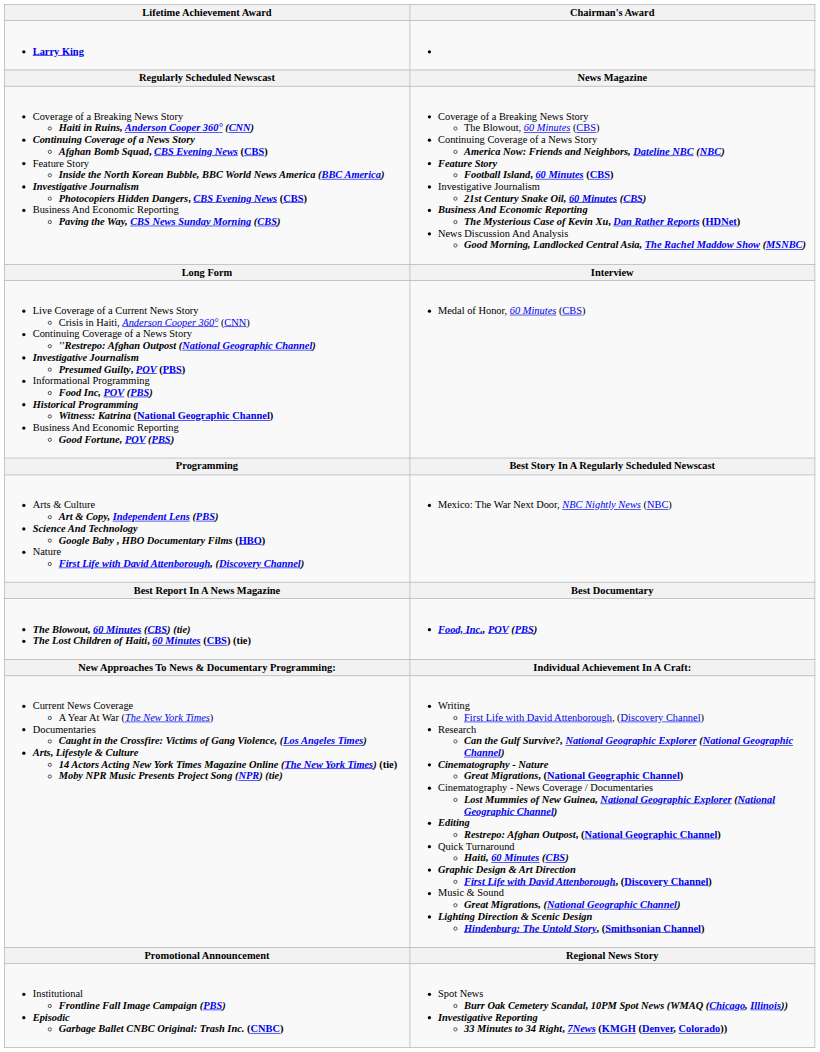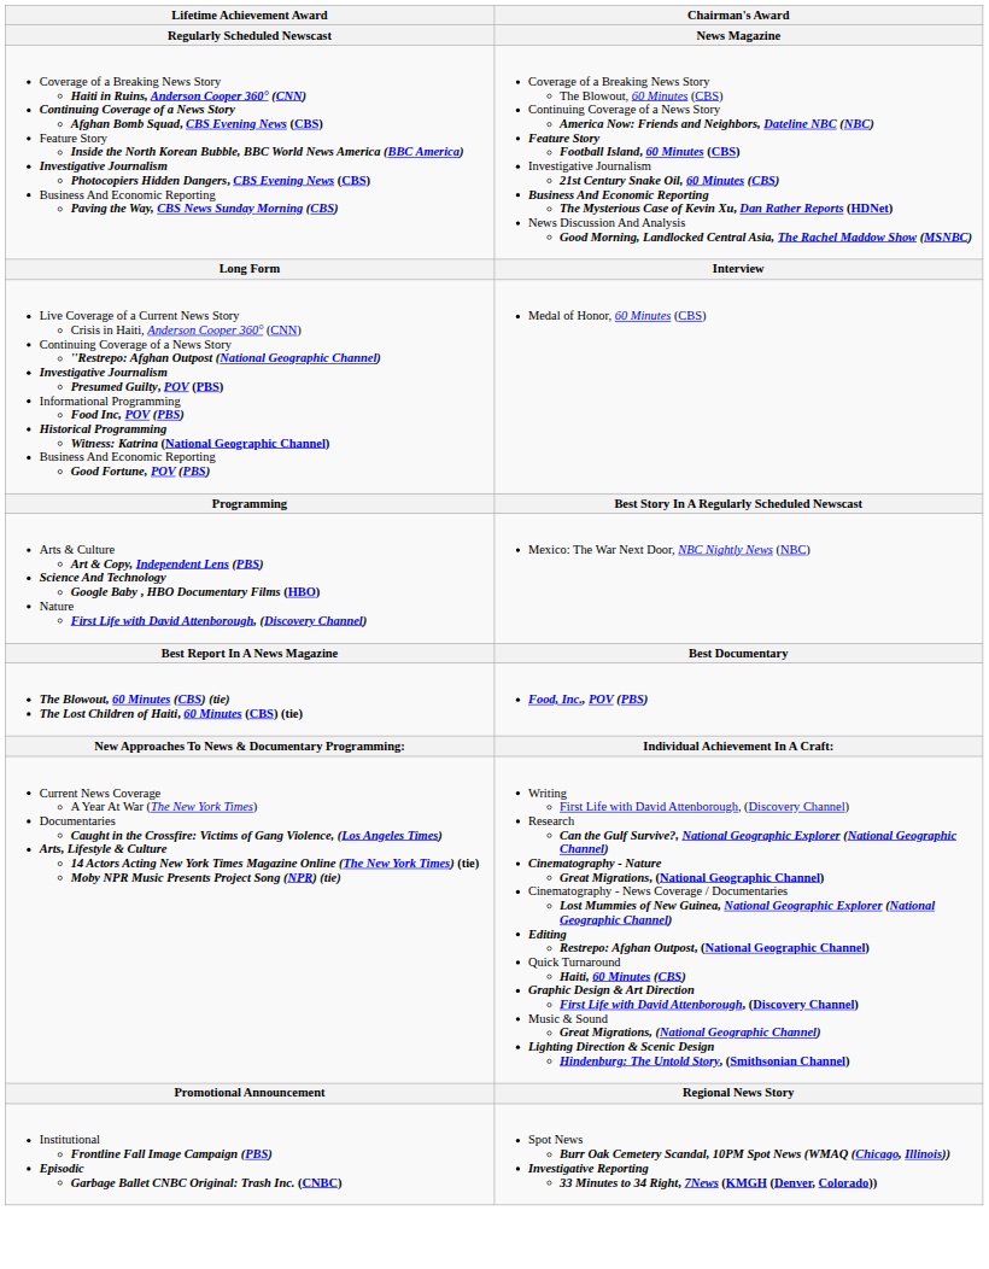- row: Larry King
